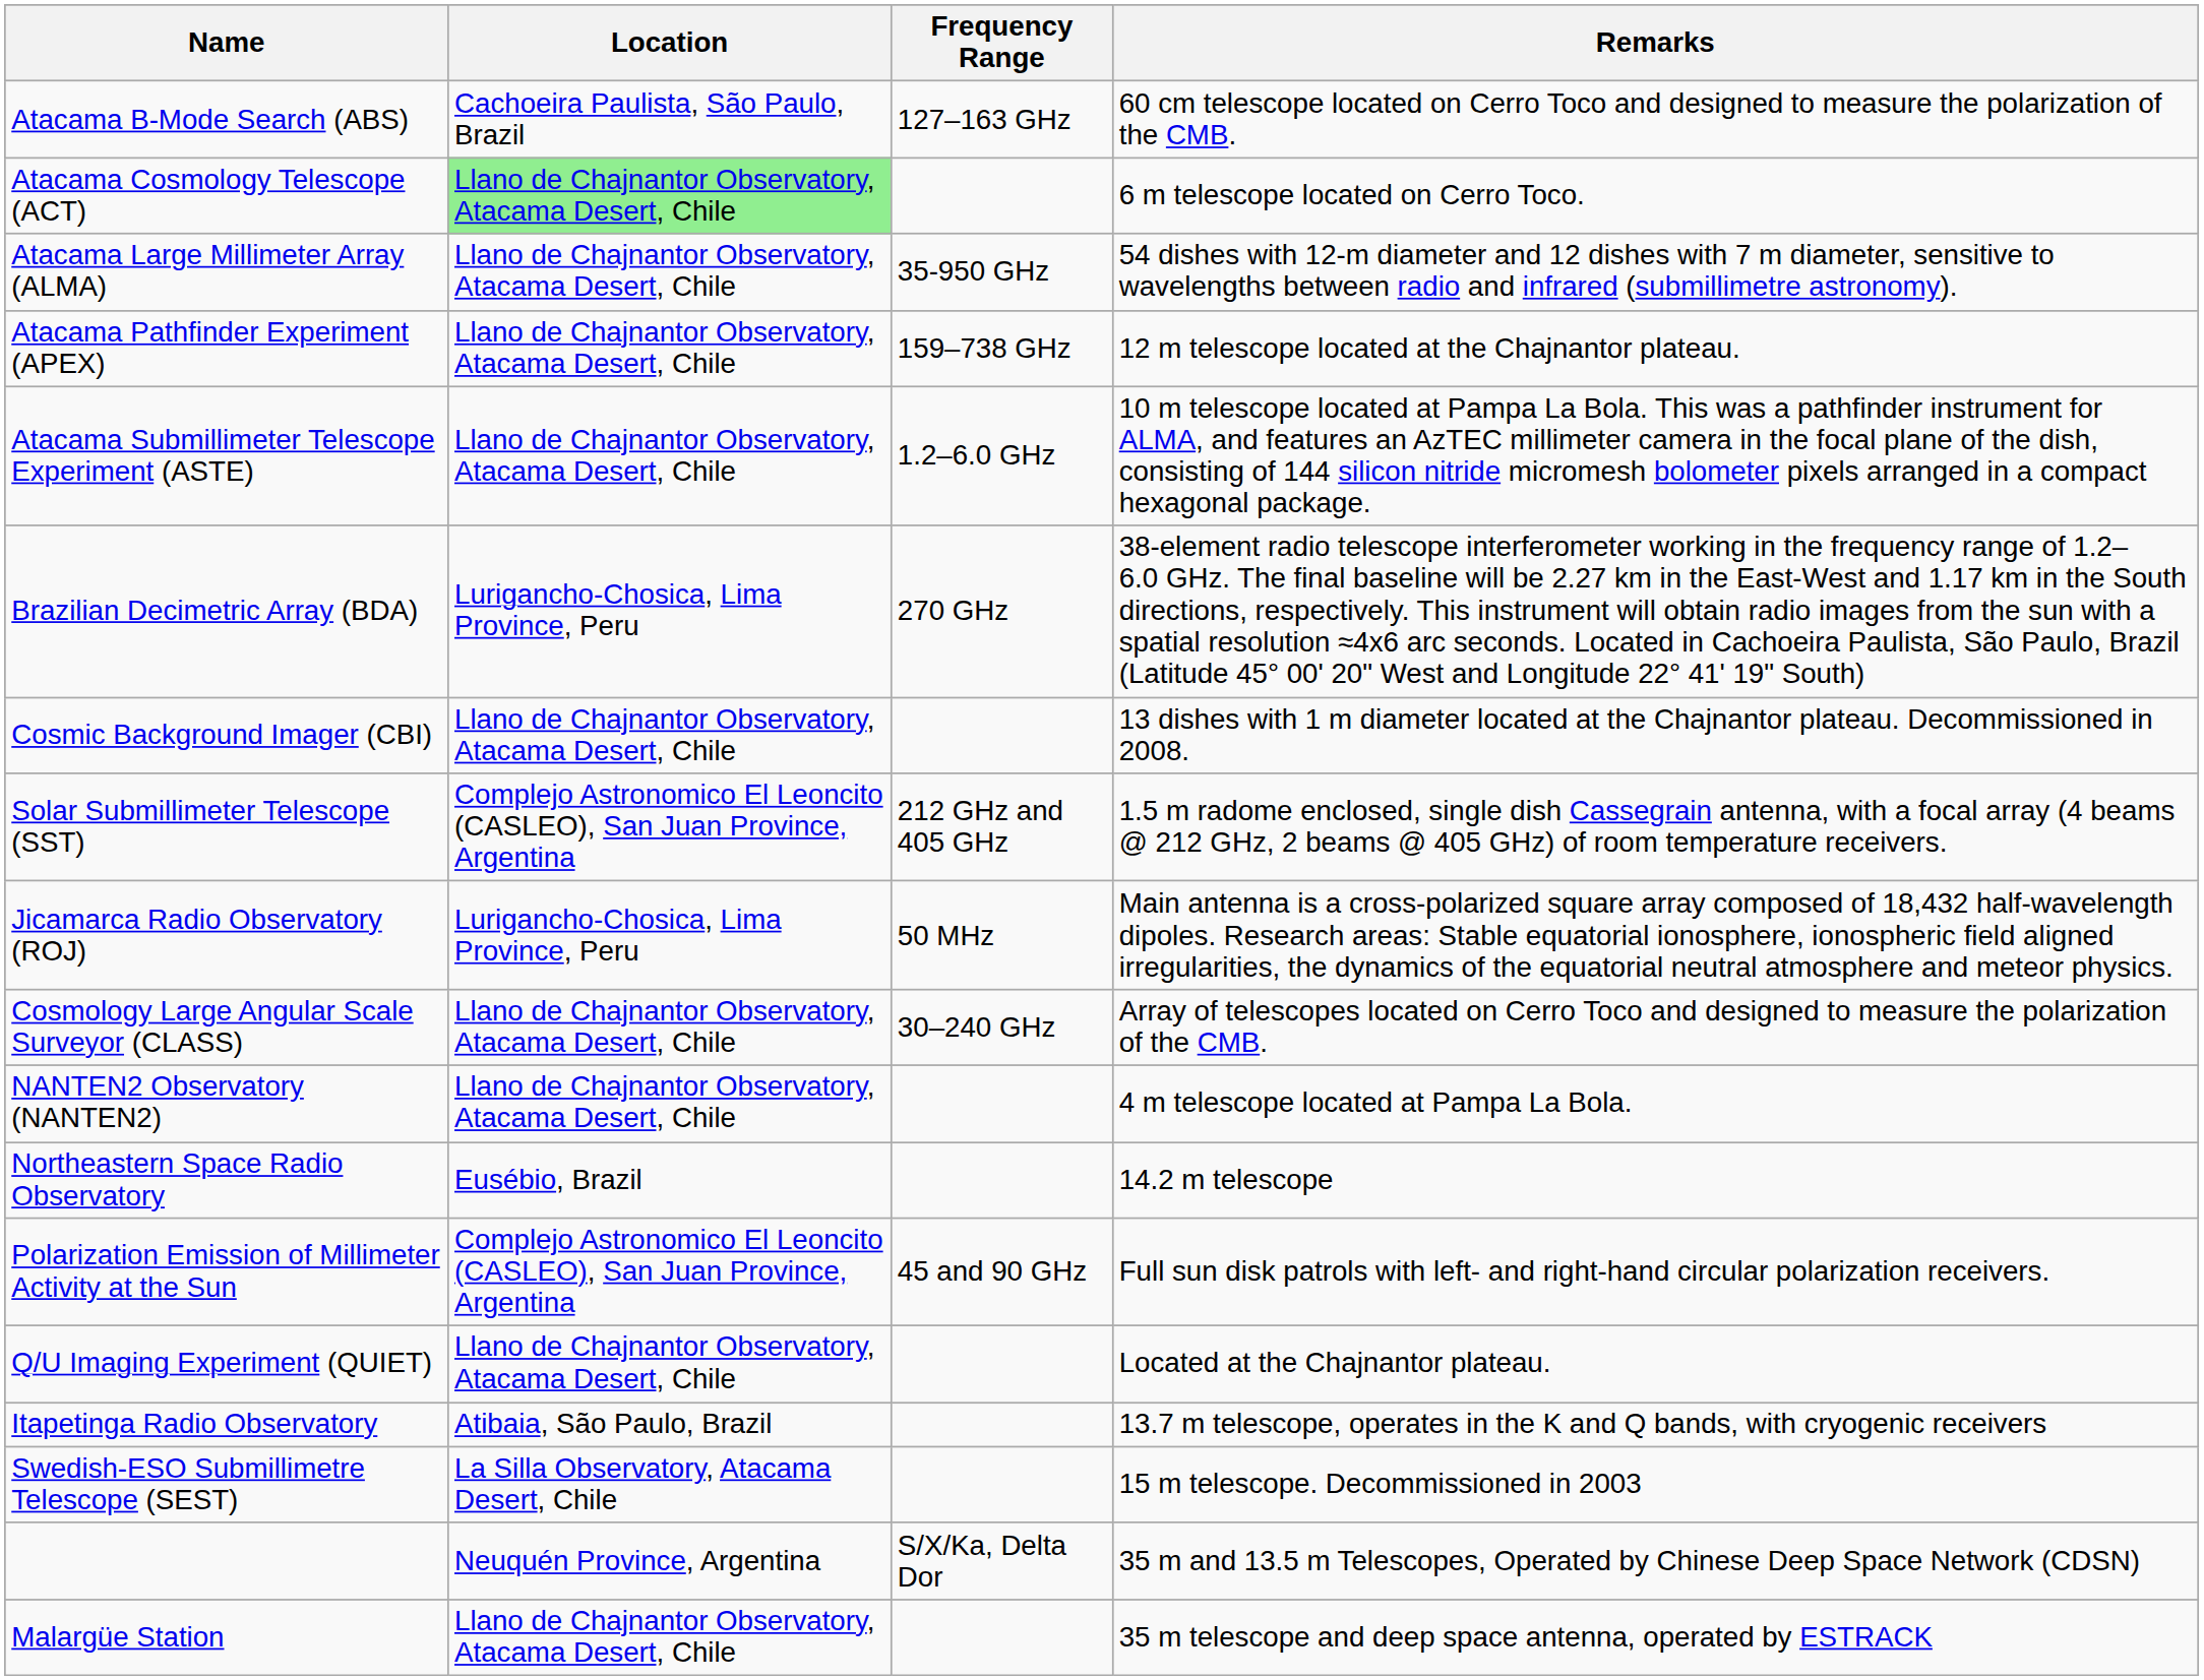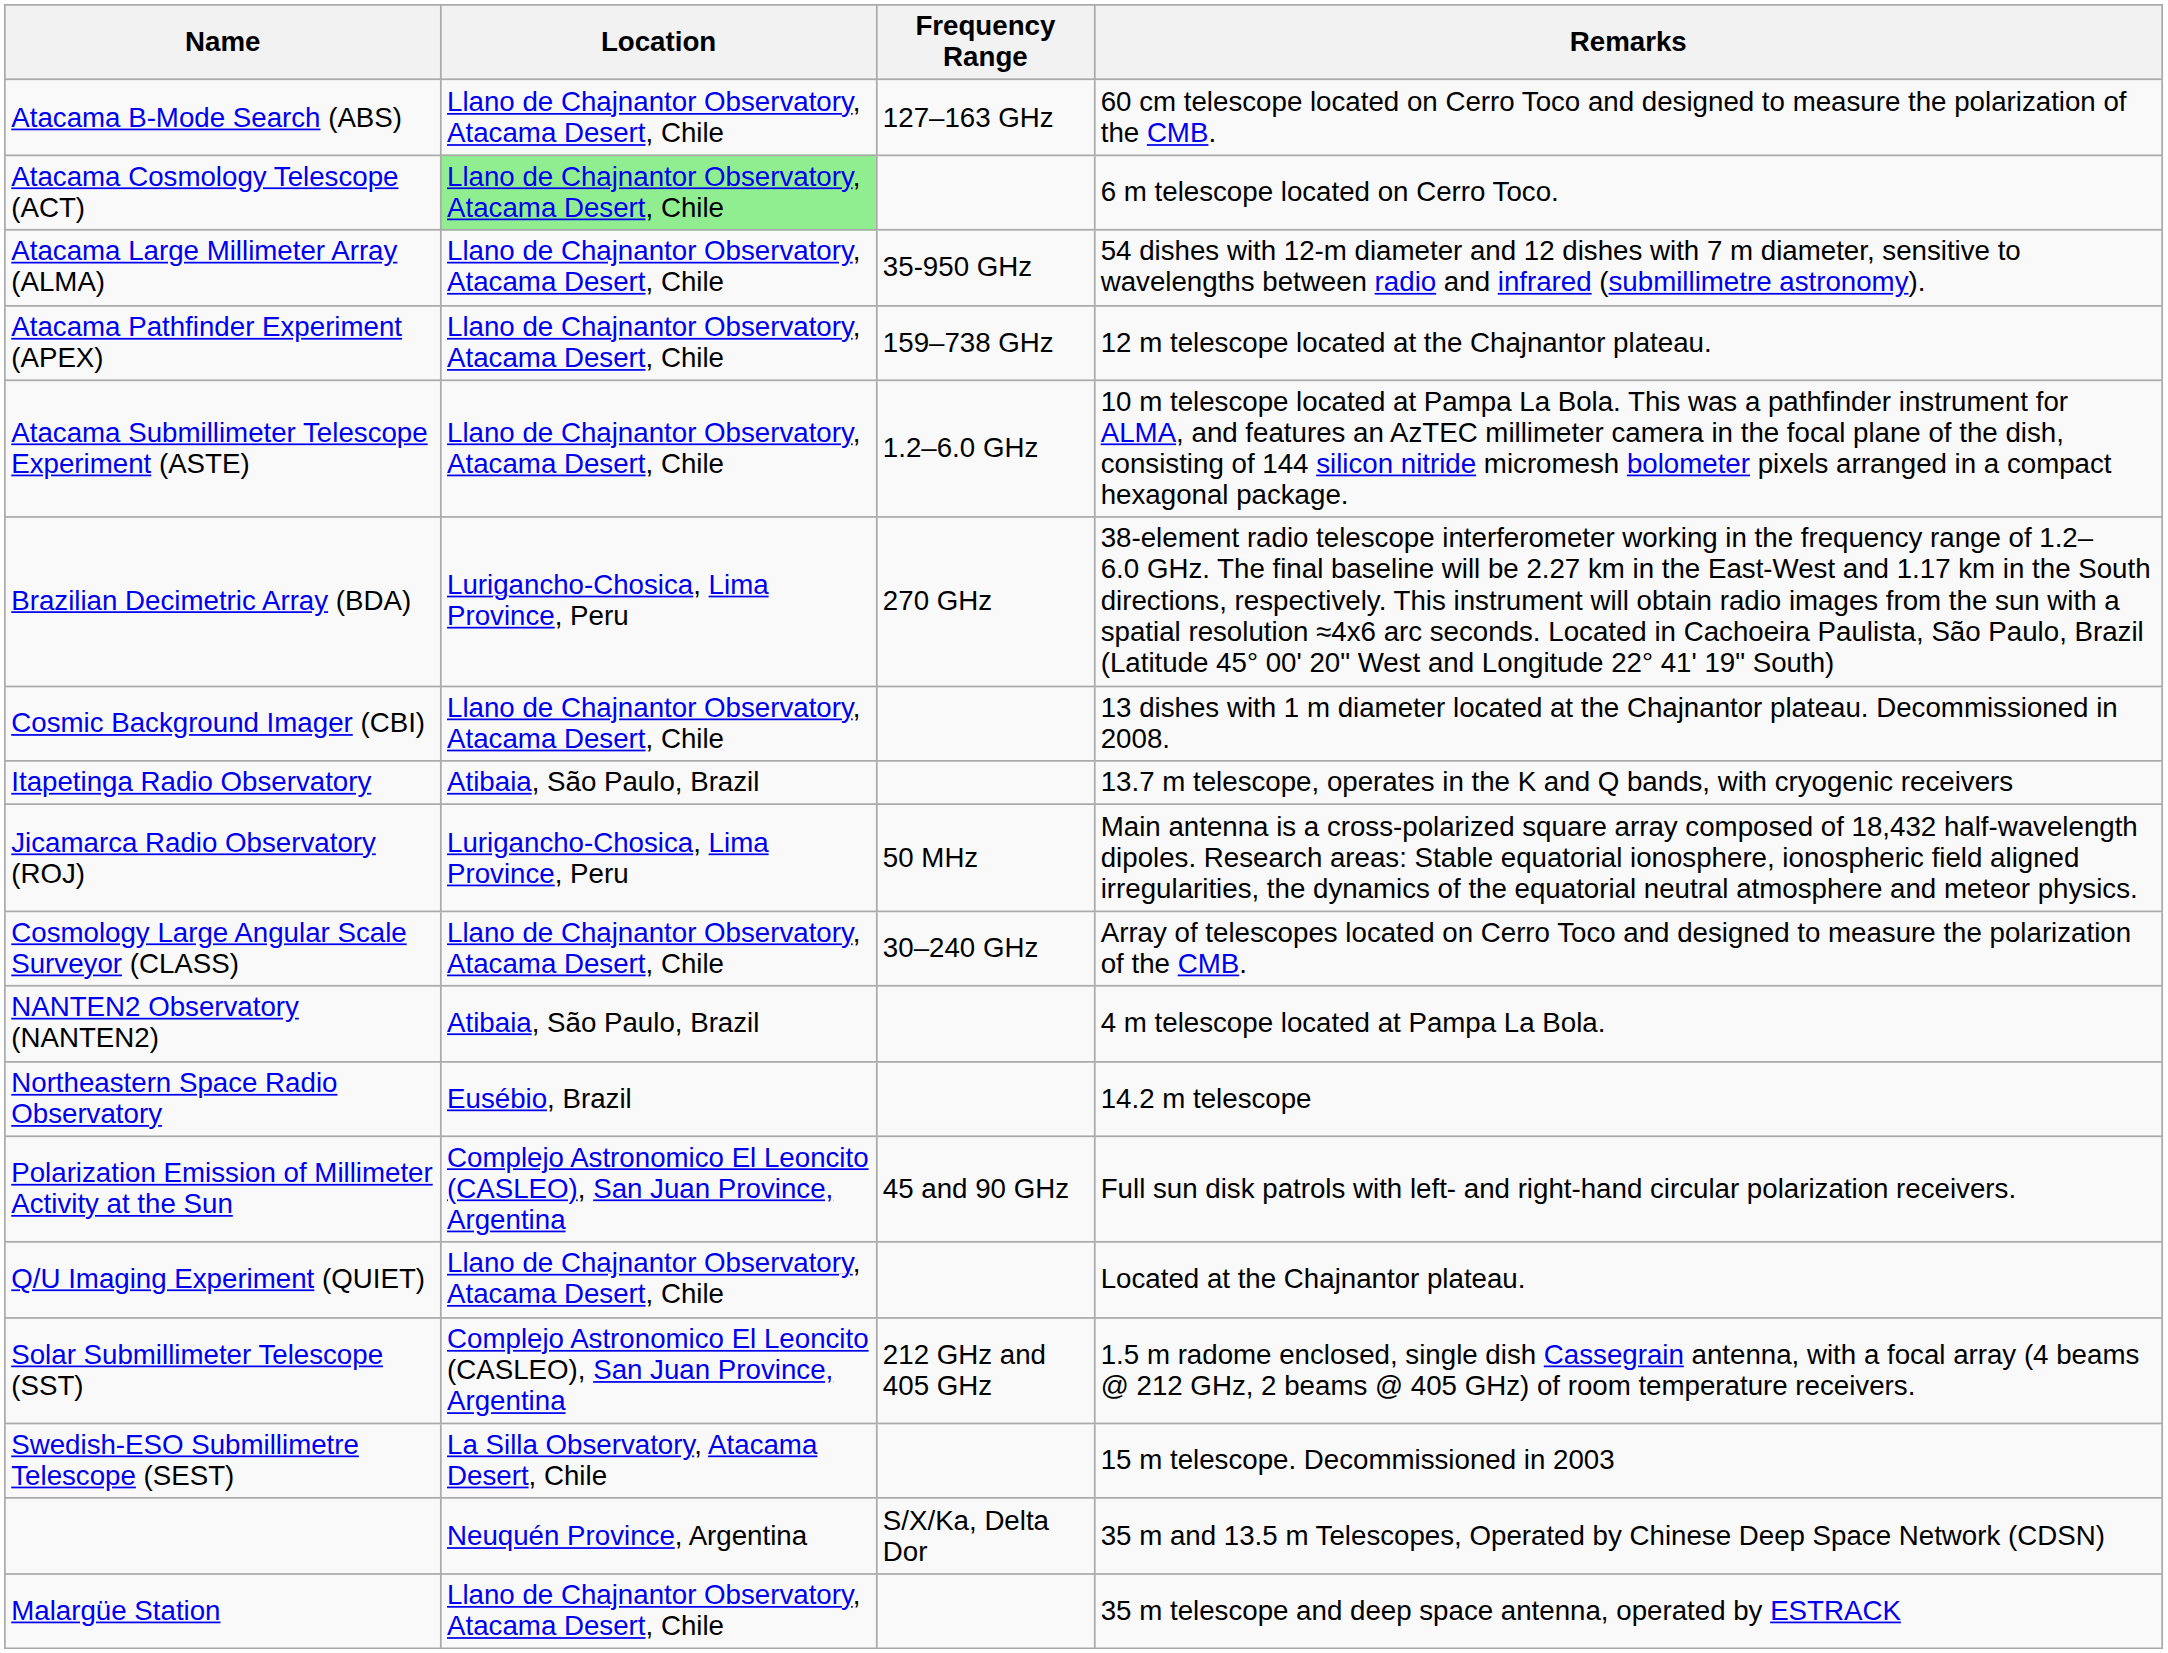Atacama B-Mode Search (ABS) | Location: Cachoeira Paulista, São Paulo, Brazil -> Llano de Chajnantor Observatory, Atacama Desert, Chile
rows swapped: Itapetinga Radio Observatory <-> Solar Submillimeter Telescope (SST)
NANTEN2 Observatory (NANTEN2) | Location: Llano de Chajnantor Observatory, Atacama Desert, Chile -> Atibaia, São Paulo, Brazil
